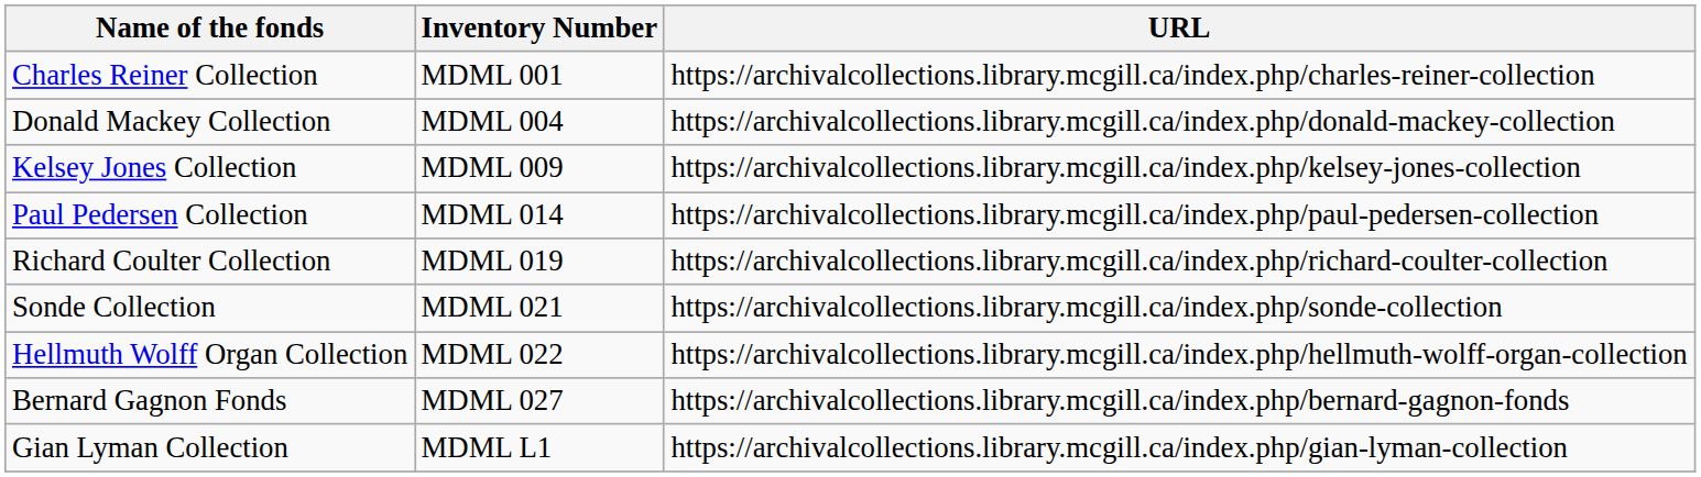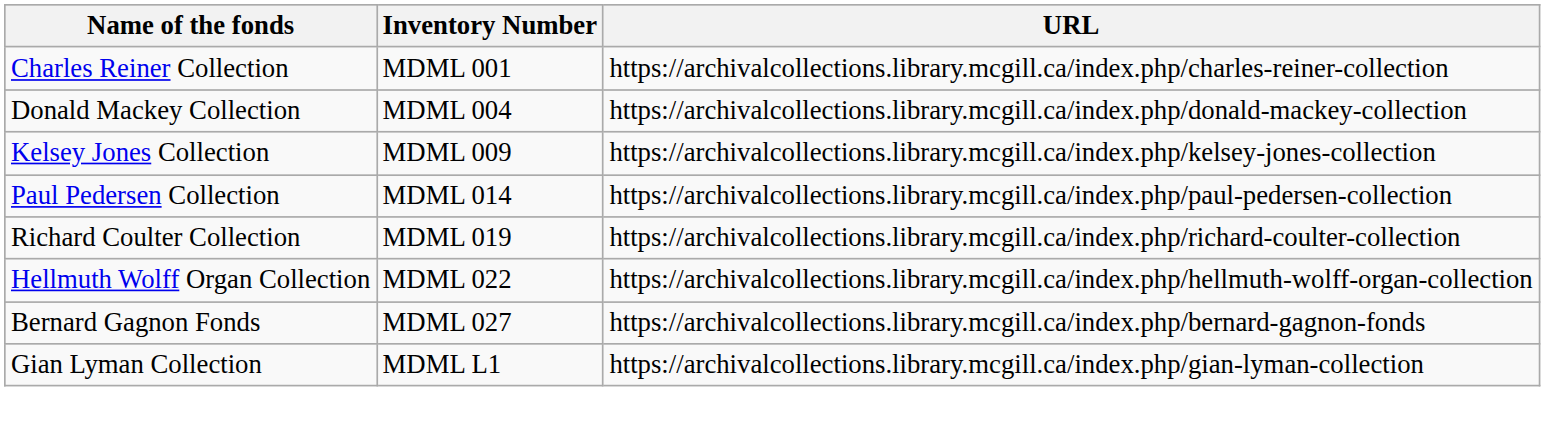- row: Sonde Collection | MDML 021 | https://archivalcollections.library.mcgill.ca/index.php/sonde-collection
